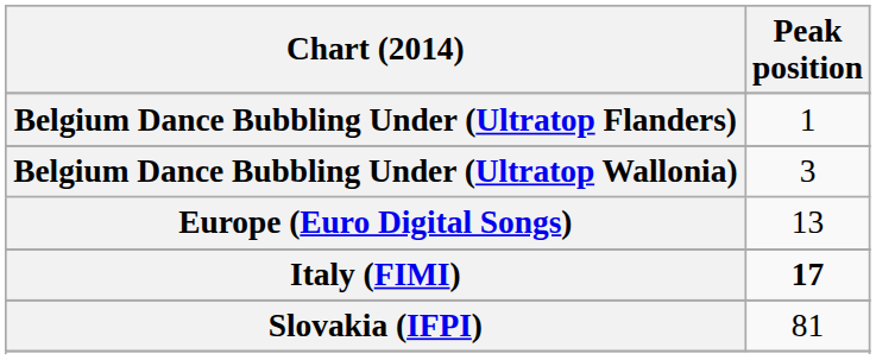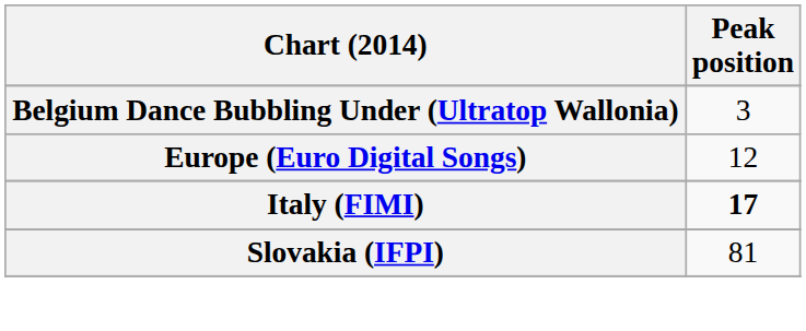- row: Belgium Dance Bubbling Under (Ultratop Flanders) | 1
Europe (Euro Digital Songs) | Peak position: 13 -> 12
